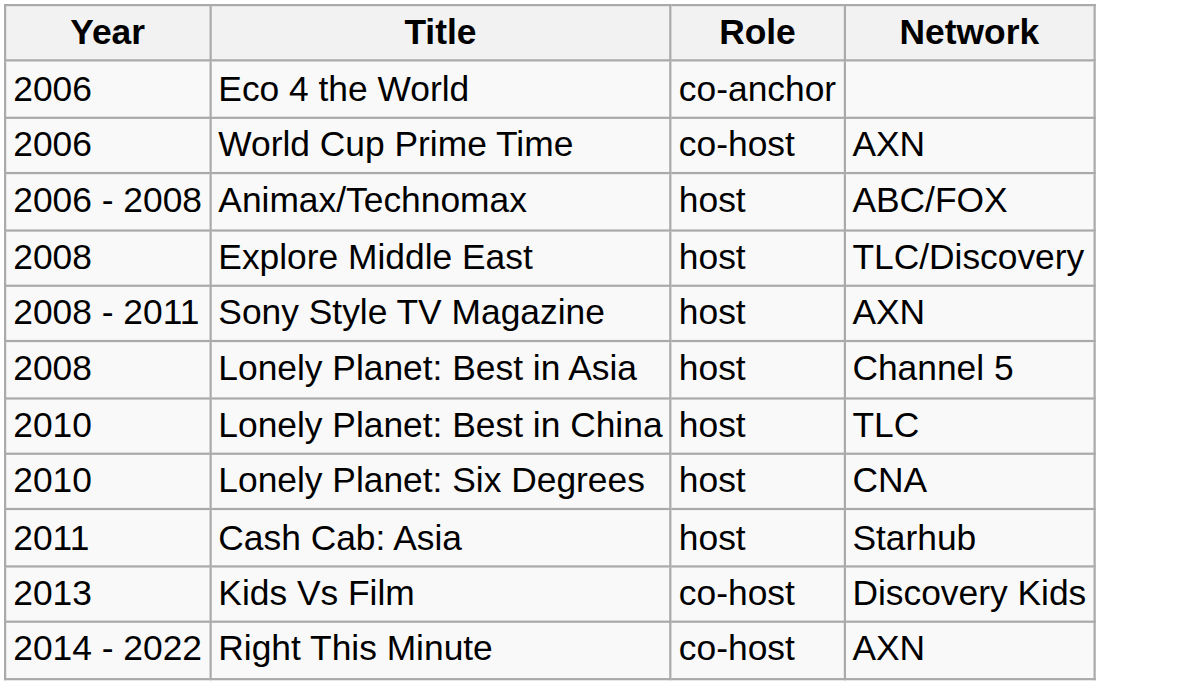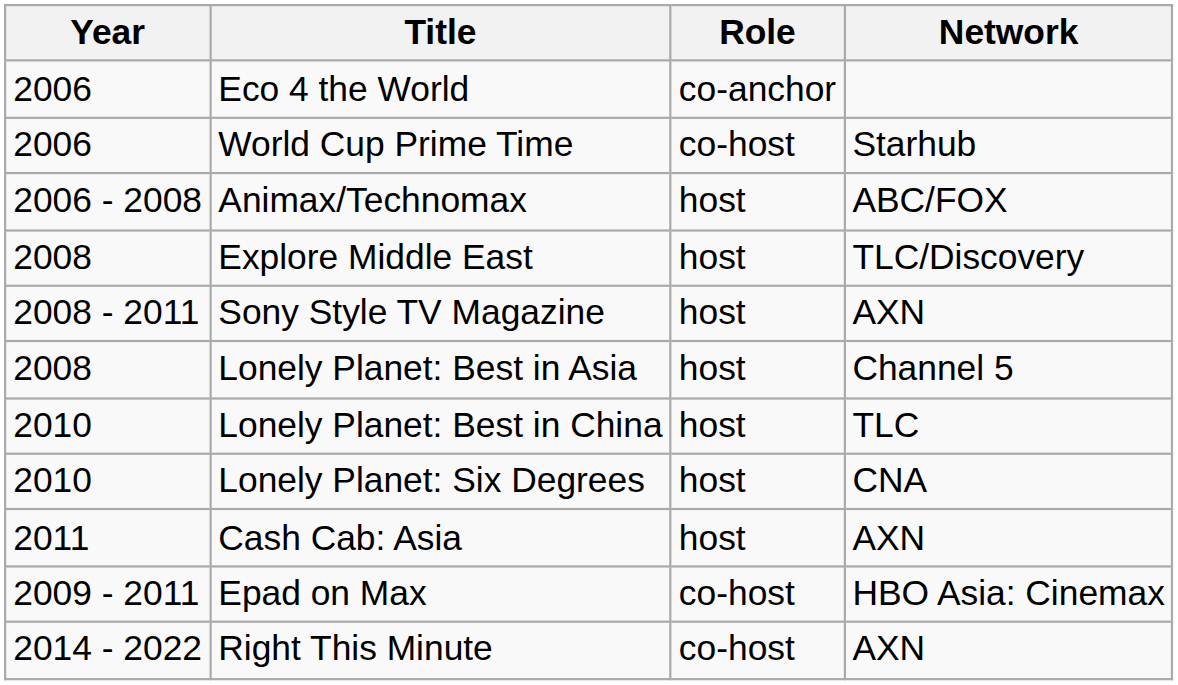World Cup Prime Time | Network: AXN -> Starhub
Cash Cab: Asia | Network: Starhub -> AXN
+ row: 2009 - 2011 | Epad on Max | co-host | HBO Asia: Cinemax
- row: 2013 | Kids Vs Film | co-host | Discovery Kids
